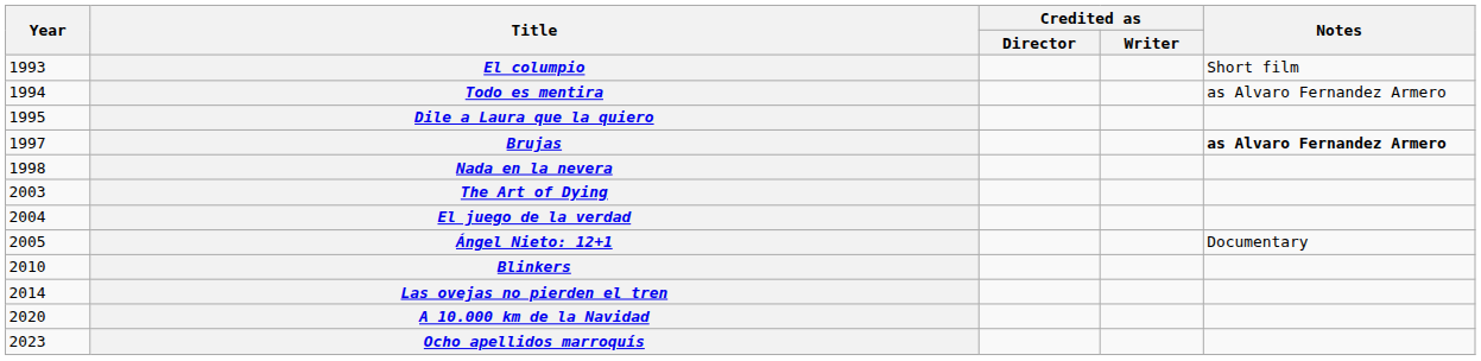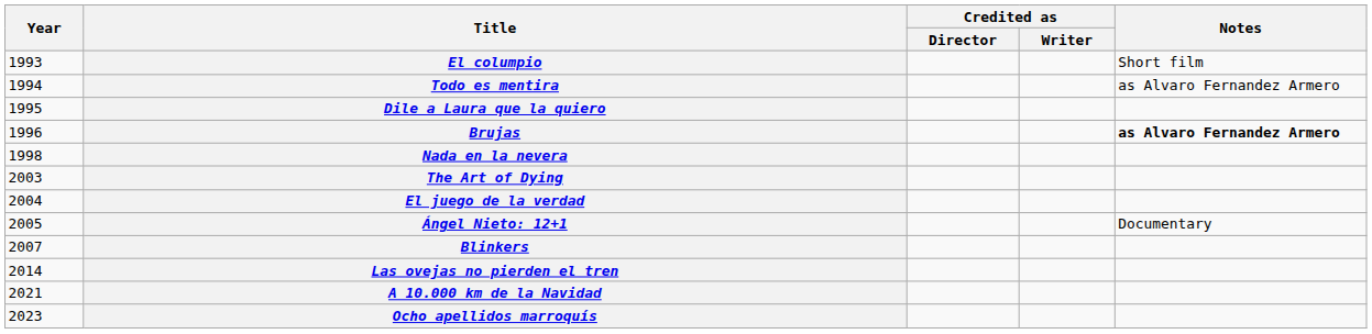Brujas | Year: 1997 -> 1996
Blinkers | Year: 2010 -> 2007
A 10.000 km de la Navidad | Year: 2020 -> 2021
